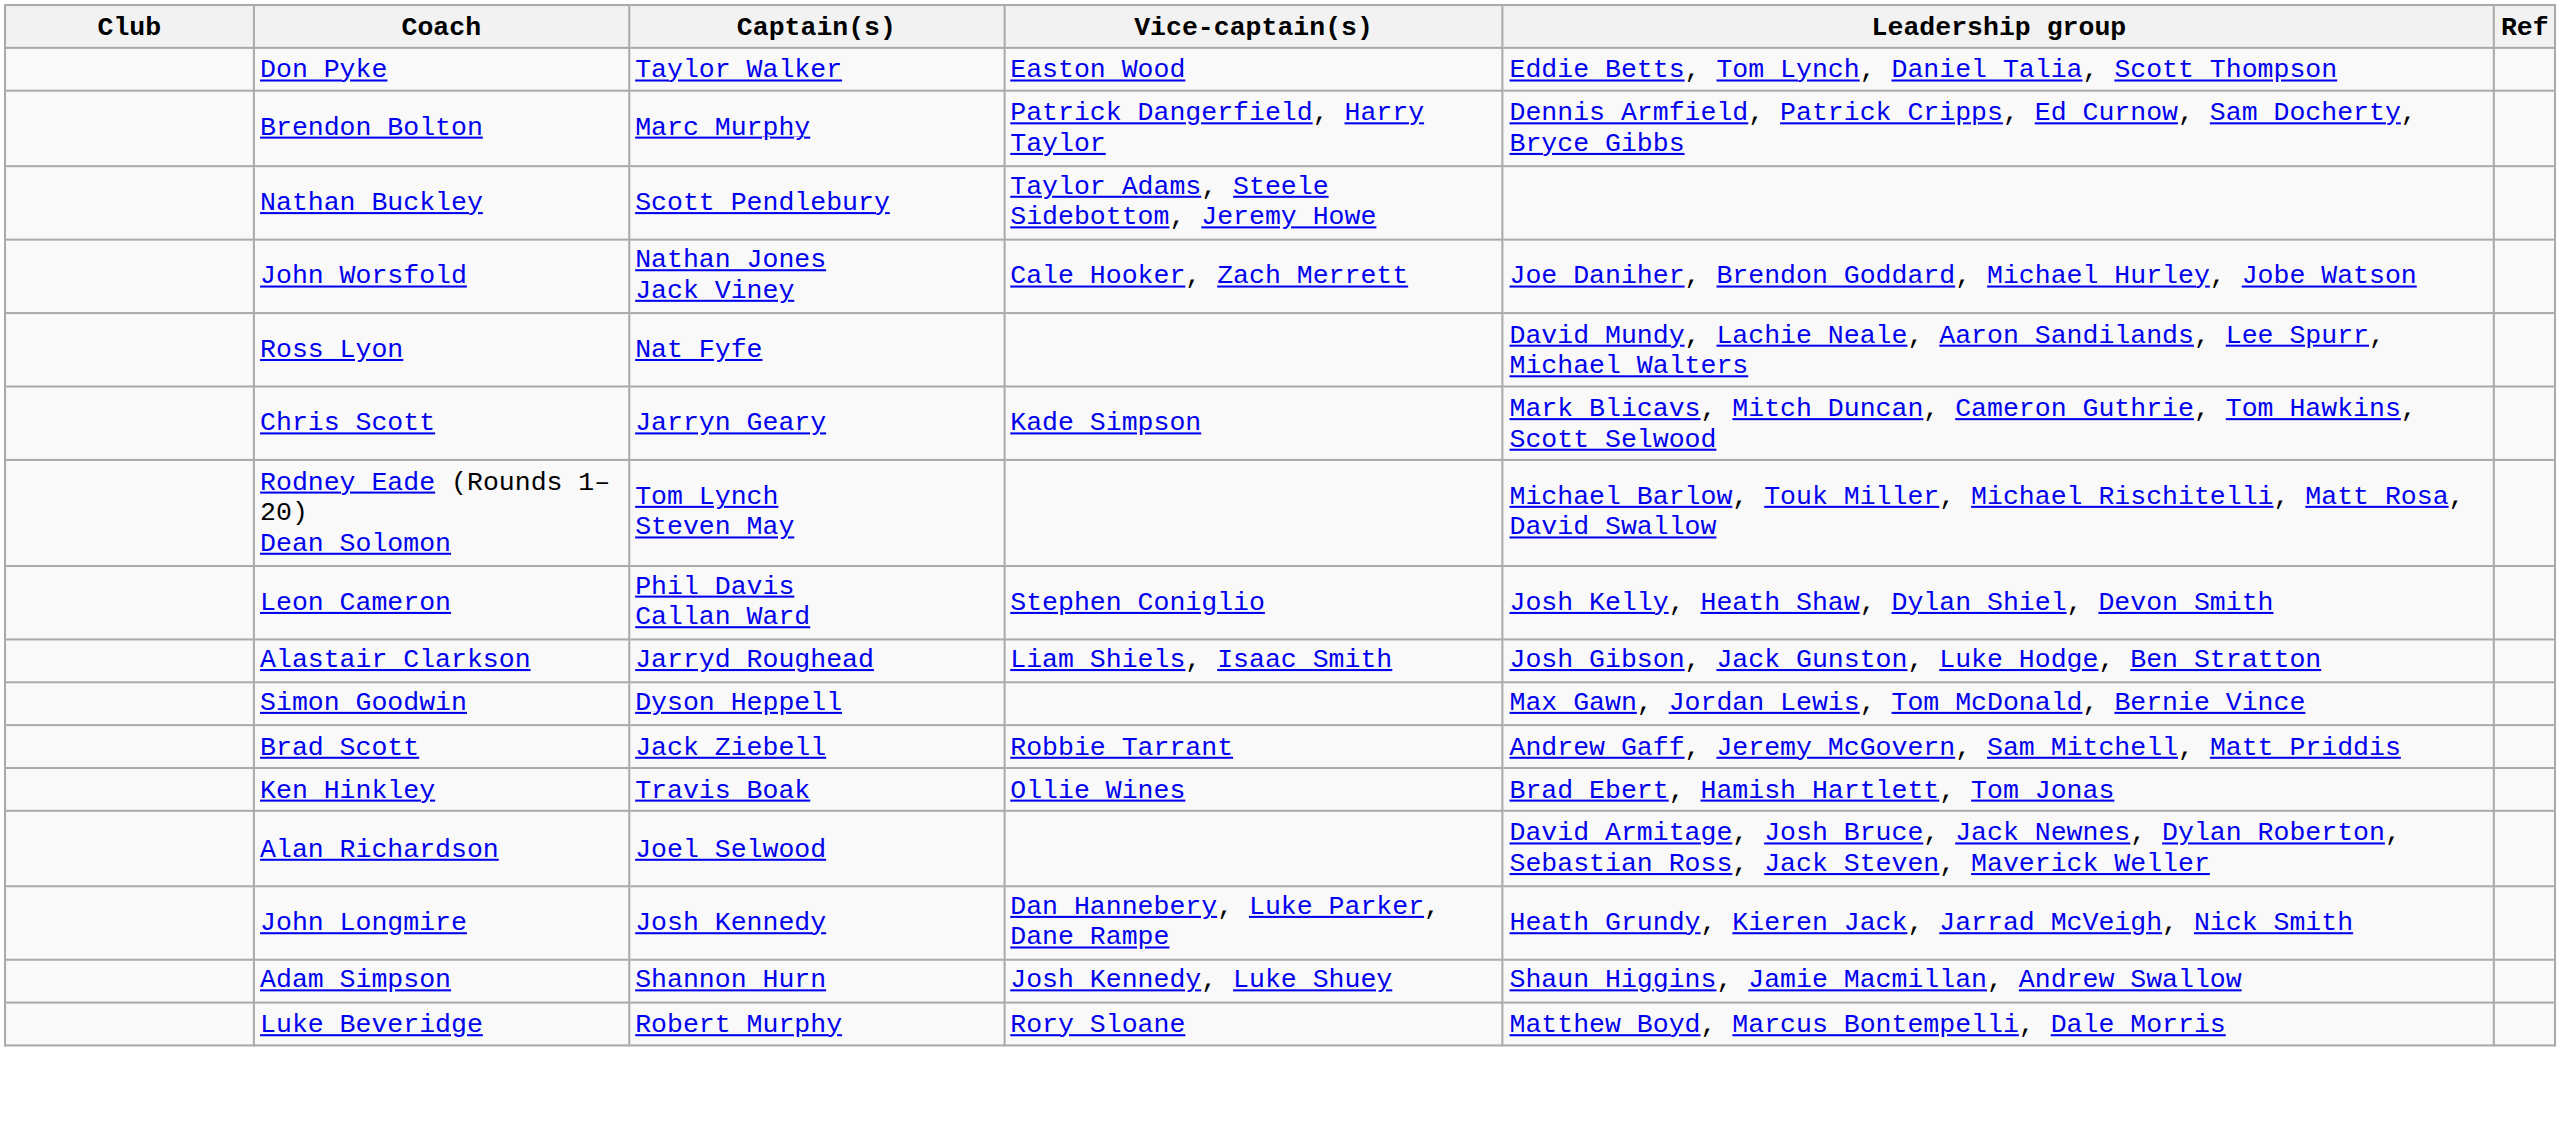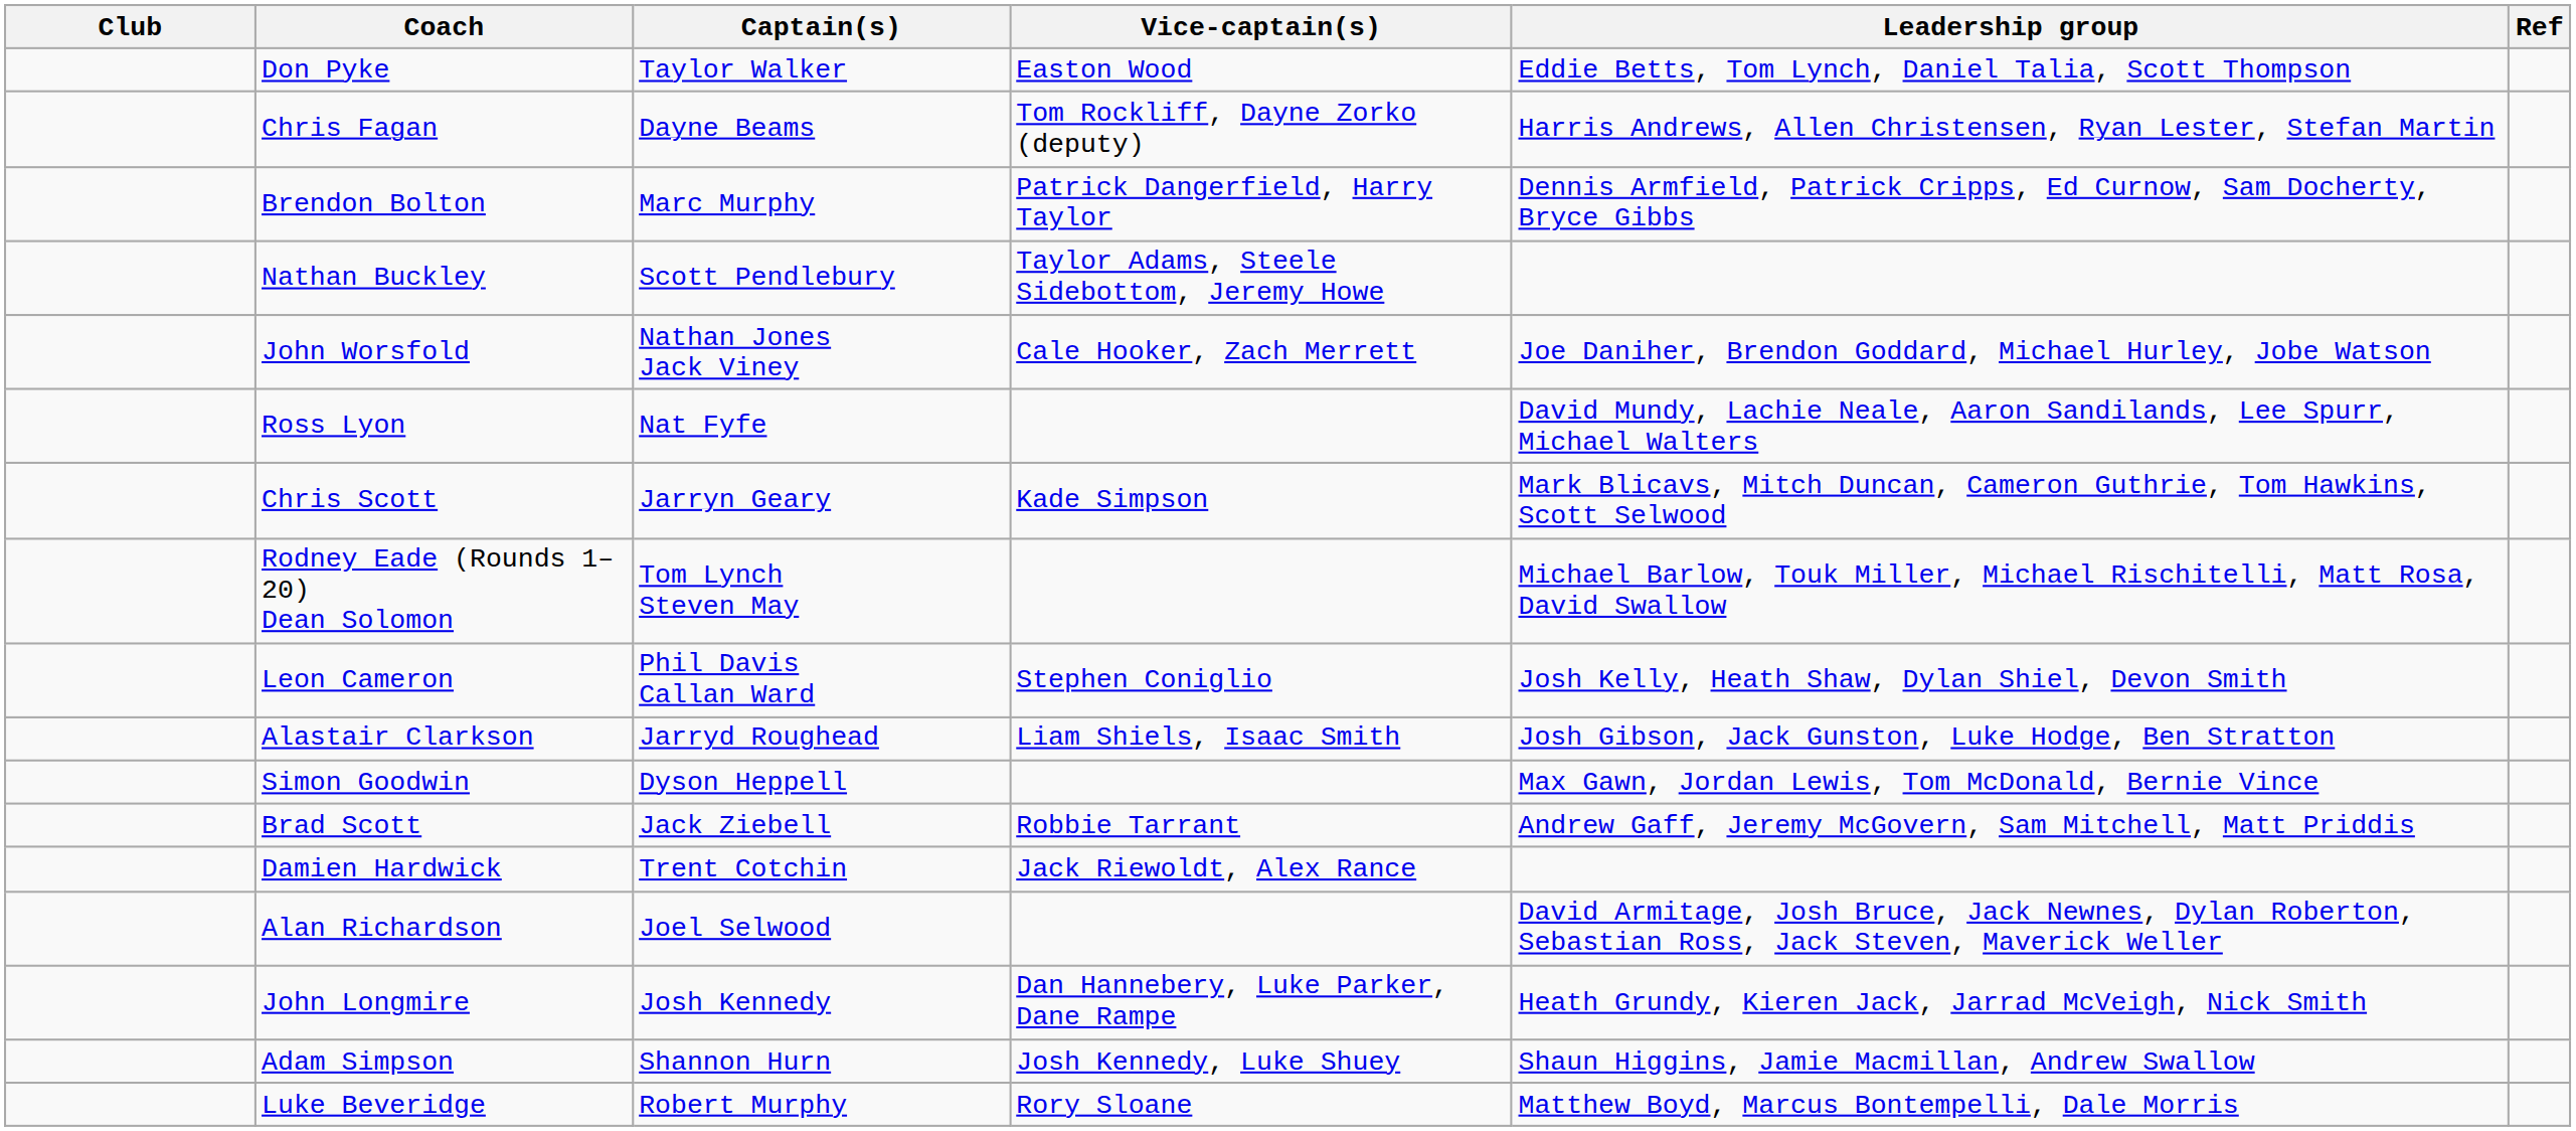+ row: Chris Fagan | Dayne Beams | Tom Rockliff, Dayne Zorko (deputy) | Harris Andrews, Allen Christensen, Ryan Lester, Stefan Martin
- row: Ken Hinkley | Travis Boak | Ollie Wines | Brad Ebert, Hamish Hartlett, Tom Jonas
+ row: Damien Hardwick | Trent Cotchin | Jack Riewoldt, Alex Rance
